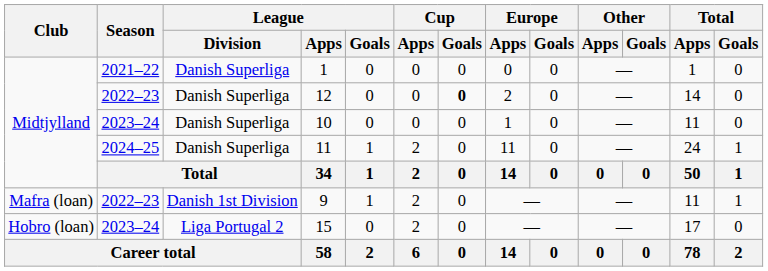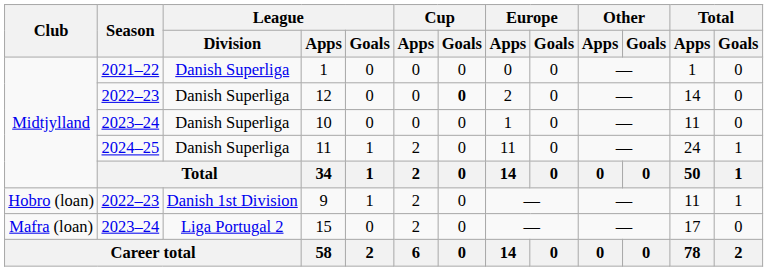9 | Club: Mafra (loan) -> Hobro (loan)
15 | Club: Hobro (loan) -> Mafra (loan)
